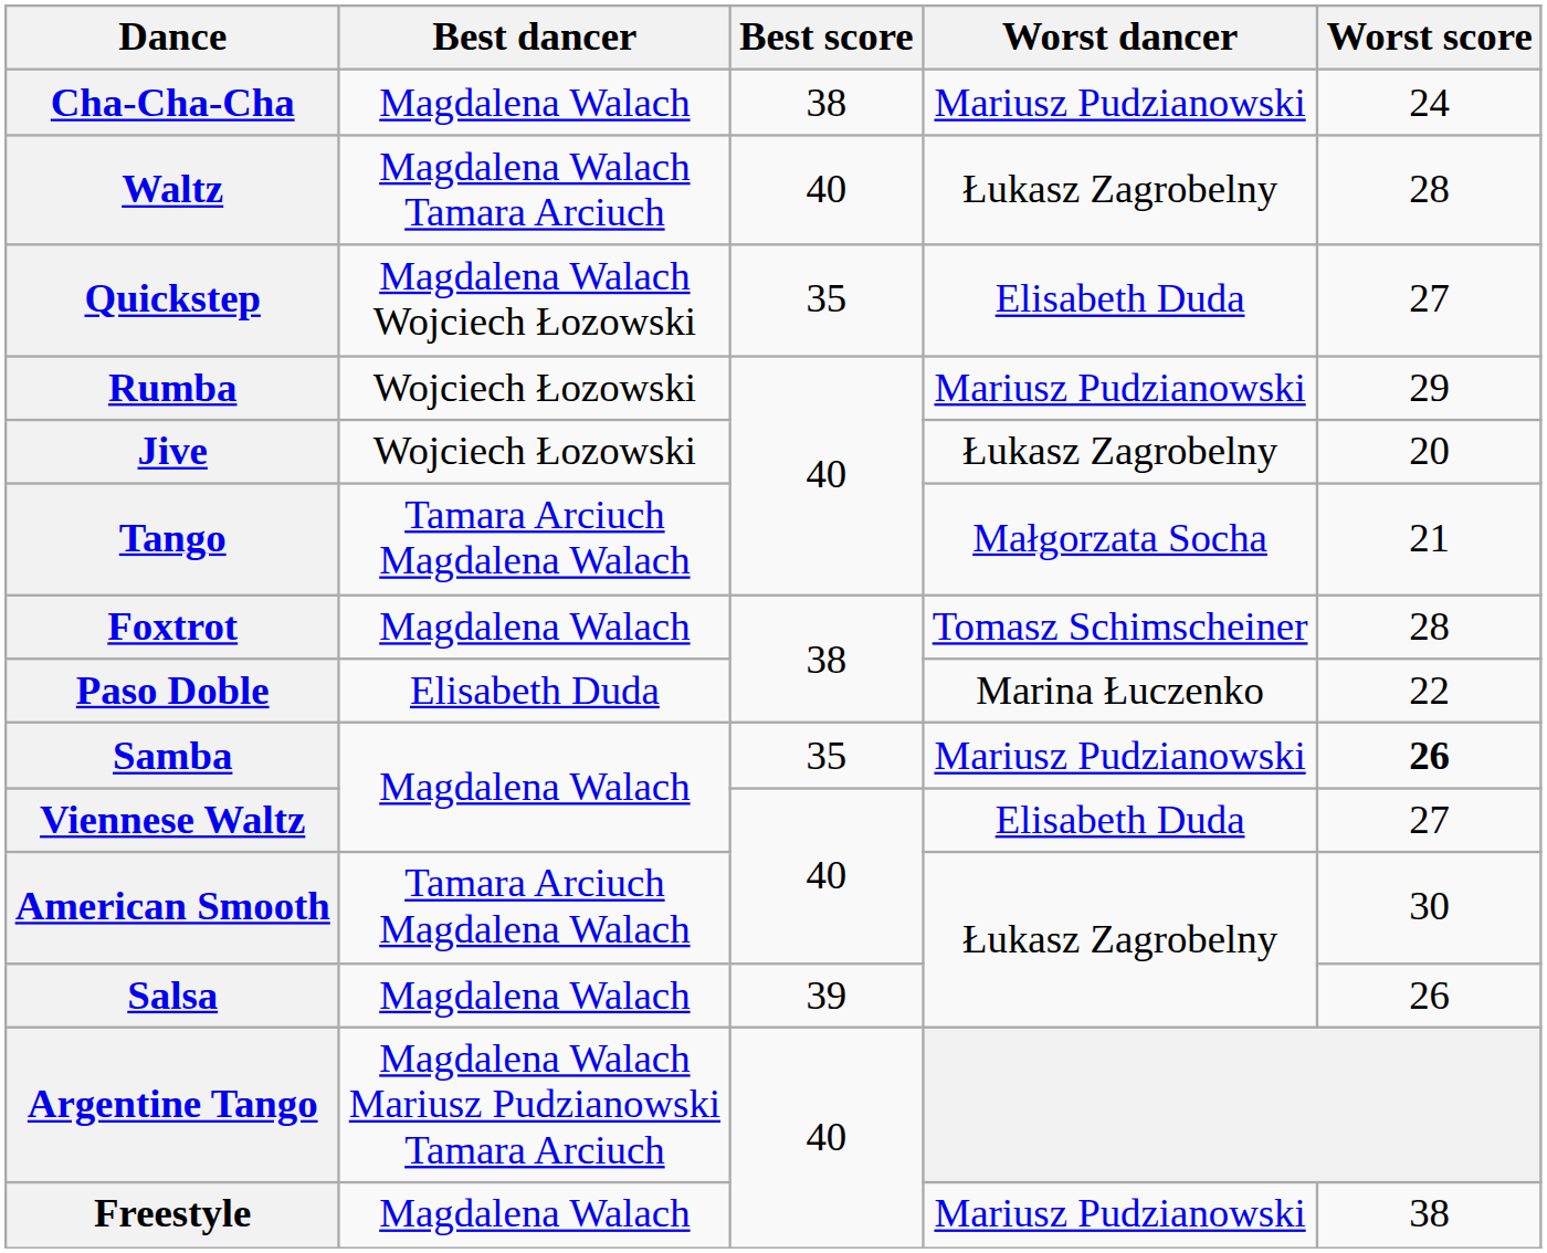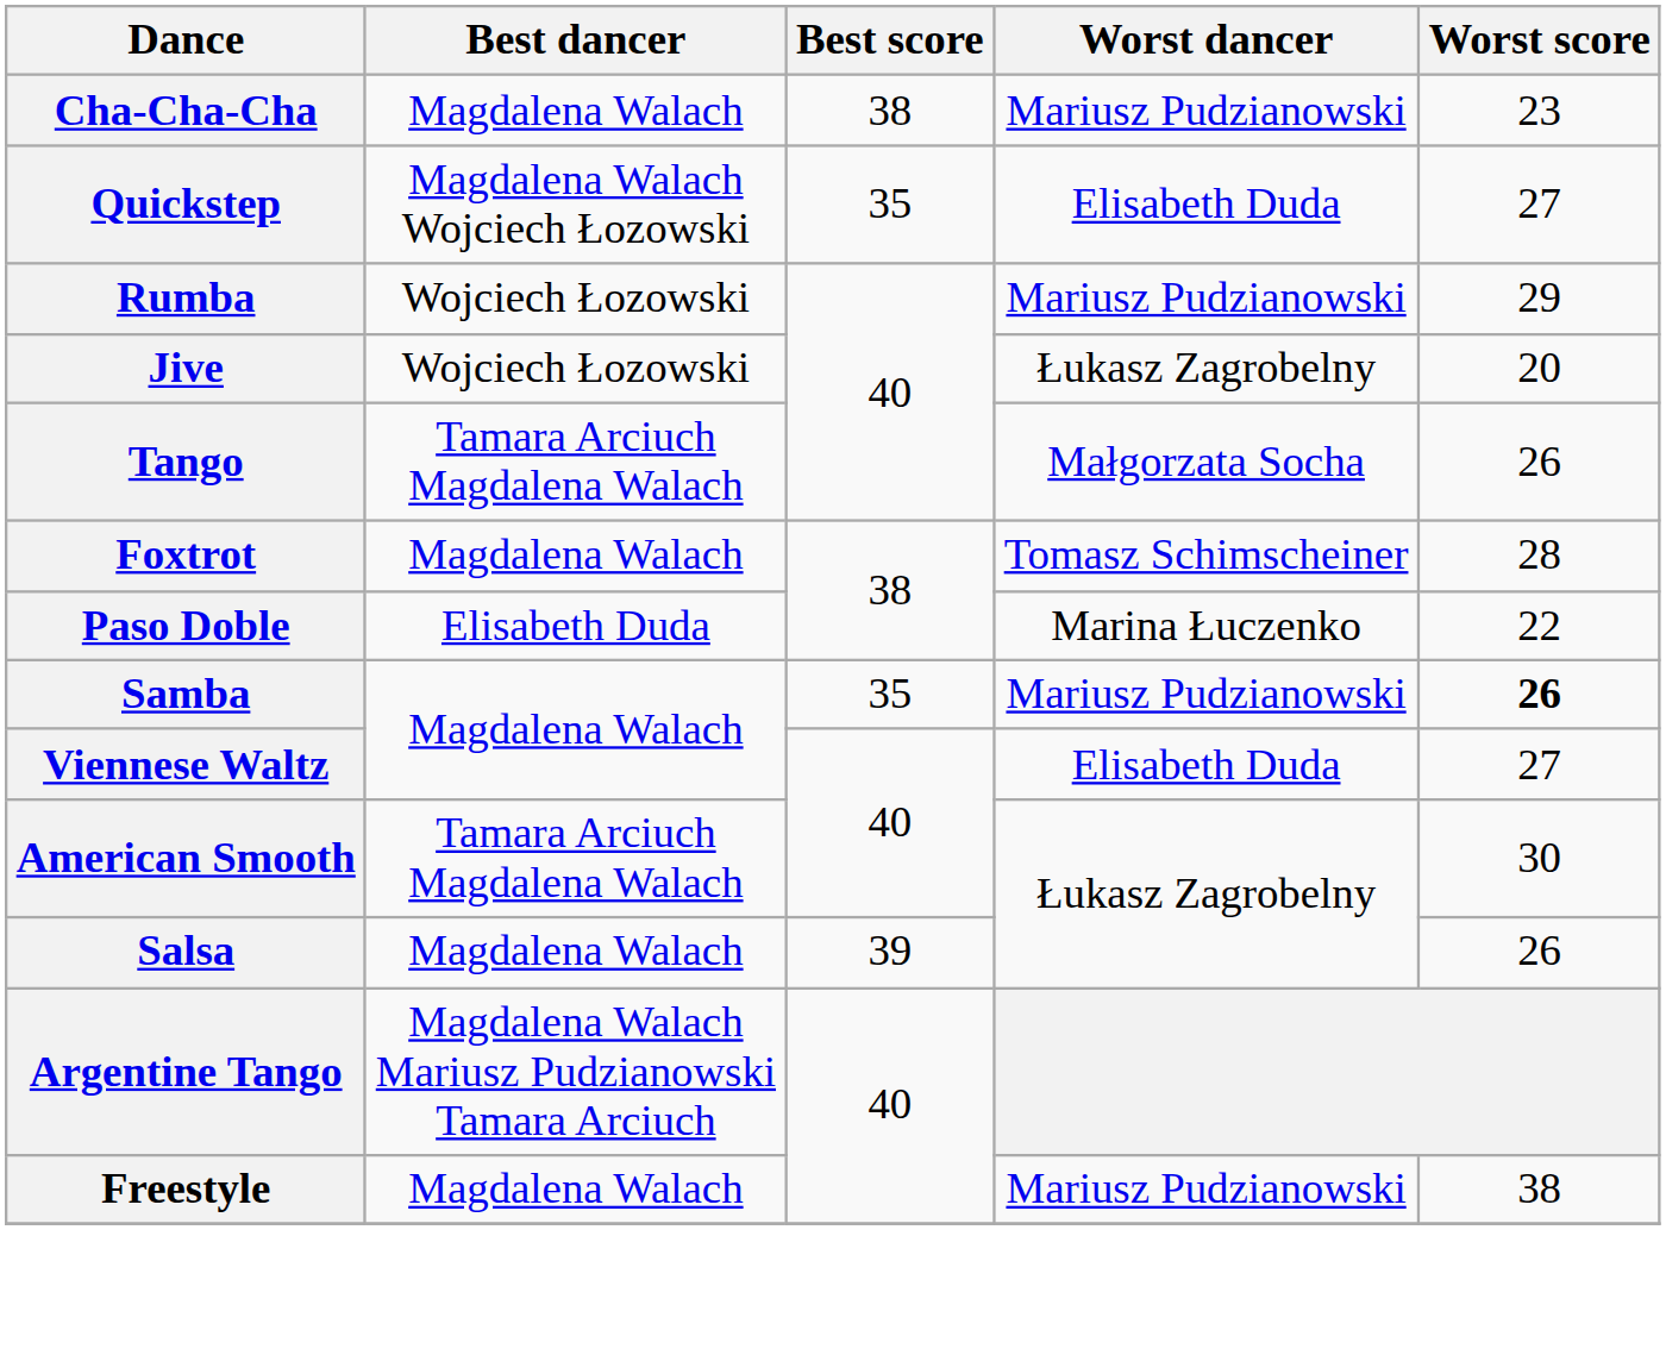Cha-Cha-Cha | Worst score: 24 -> 23
- row: Waltz | Magdalena Walach Tamara Arciuch | 40 | Łukasz Zagrobelny | 28
Tango | Worst score: 21 -> 26
